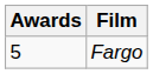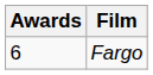Fargo | Awards: 5 -> 6
